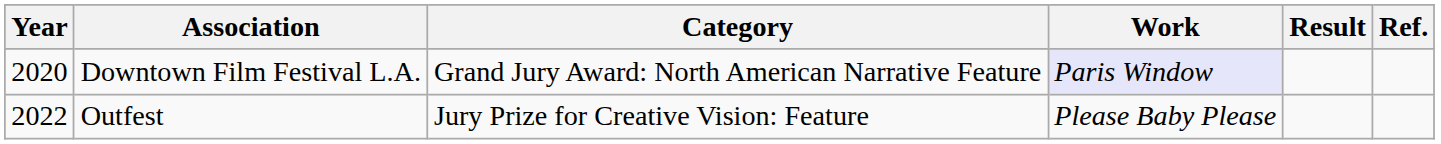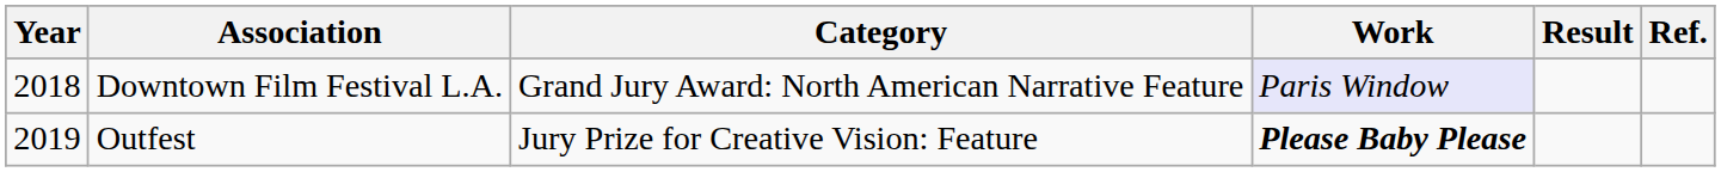Downtown Film Festival L.A. | Year: 2020 -> 2018
Outfest | Year: 2022 -> 2019
Outfest | Work: normal -> bold
